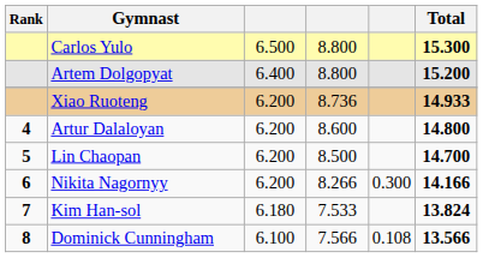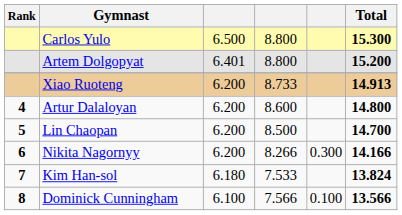Artem Dolgopyat | column 3: 6.400 -> 6.401
Xiao Ruoteng | column 4: 8.736 -> 8.733
Xiao Ruoteng | Total: 14.933 -> 14.913
Dominick Cunningham | column 5: 0.108 -> 0.100
